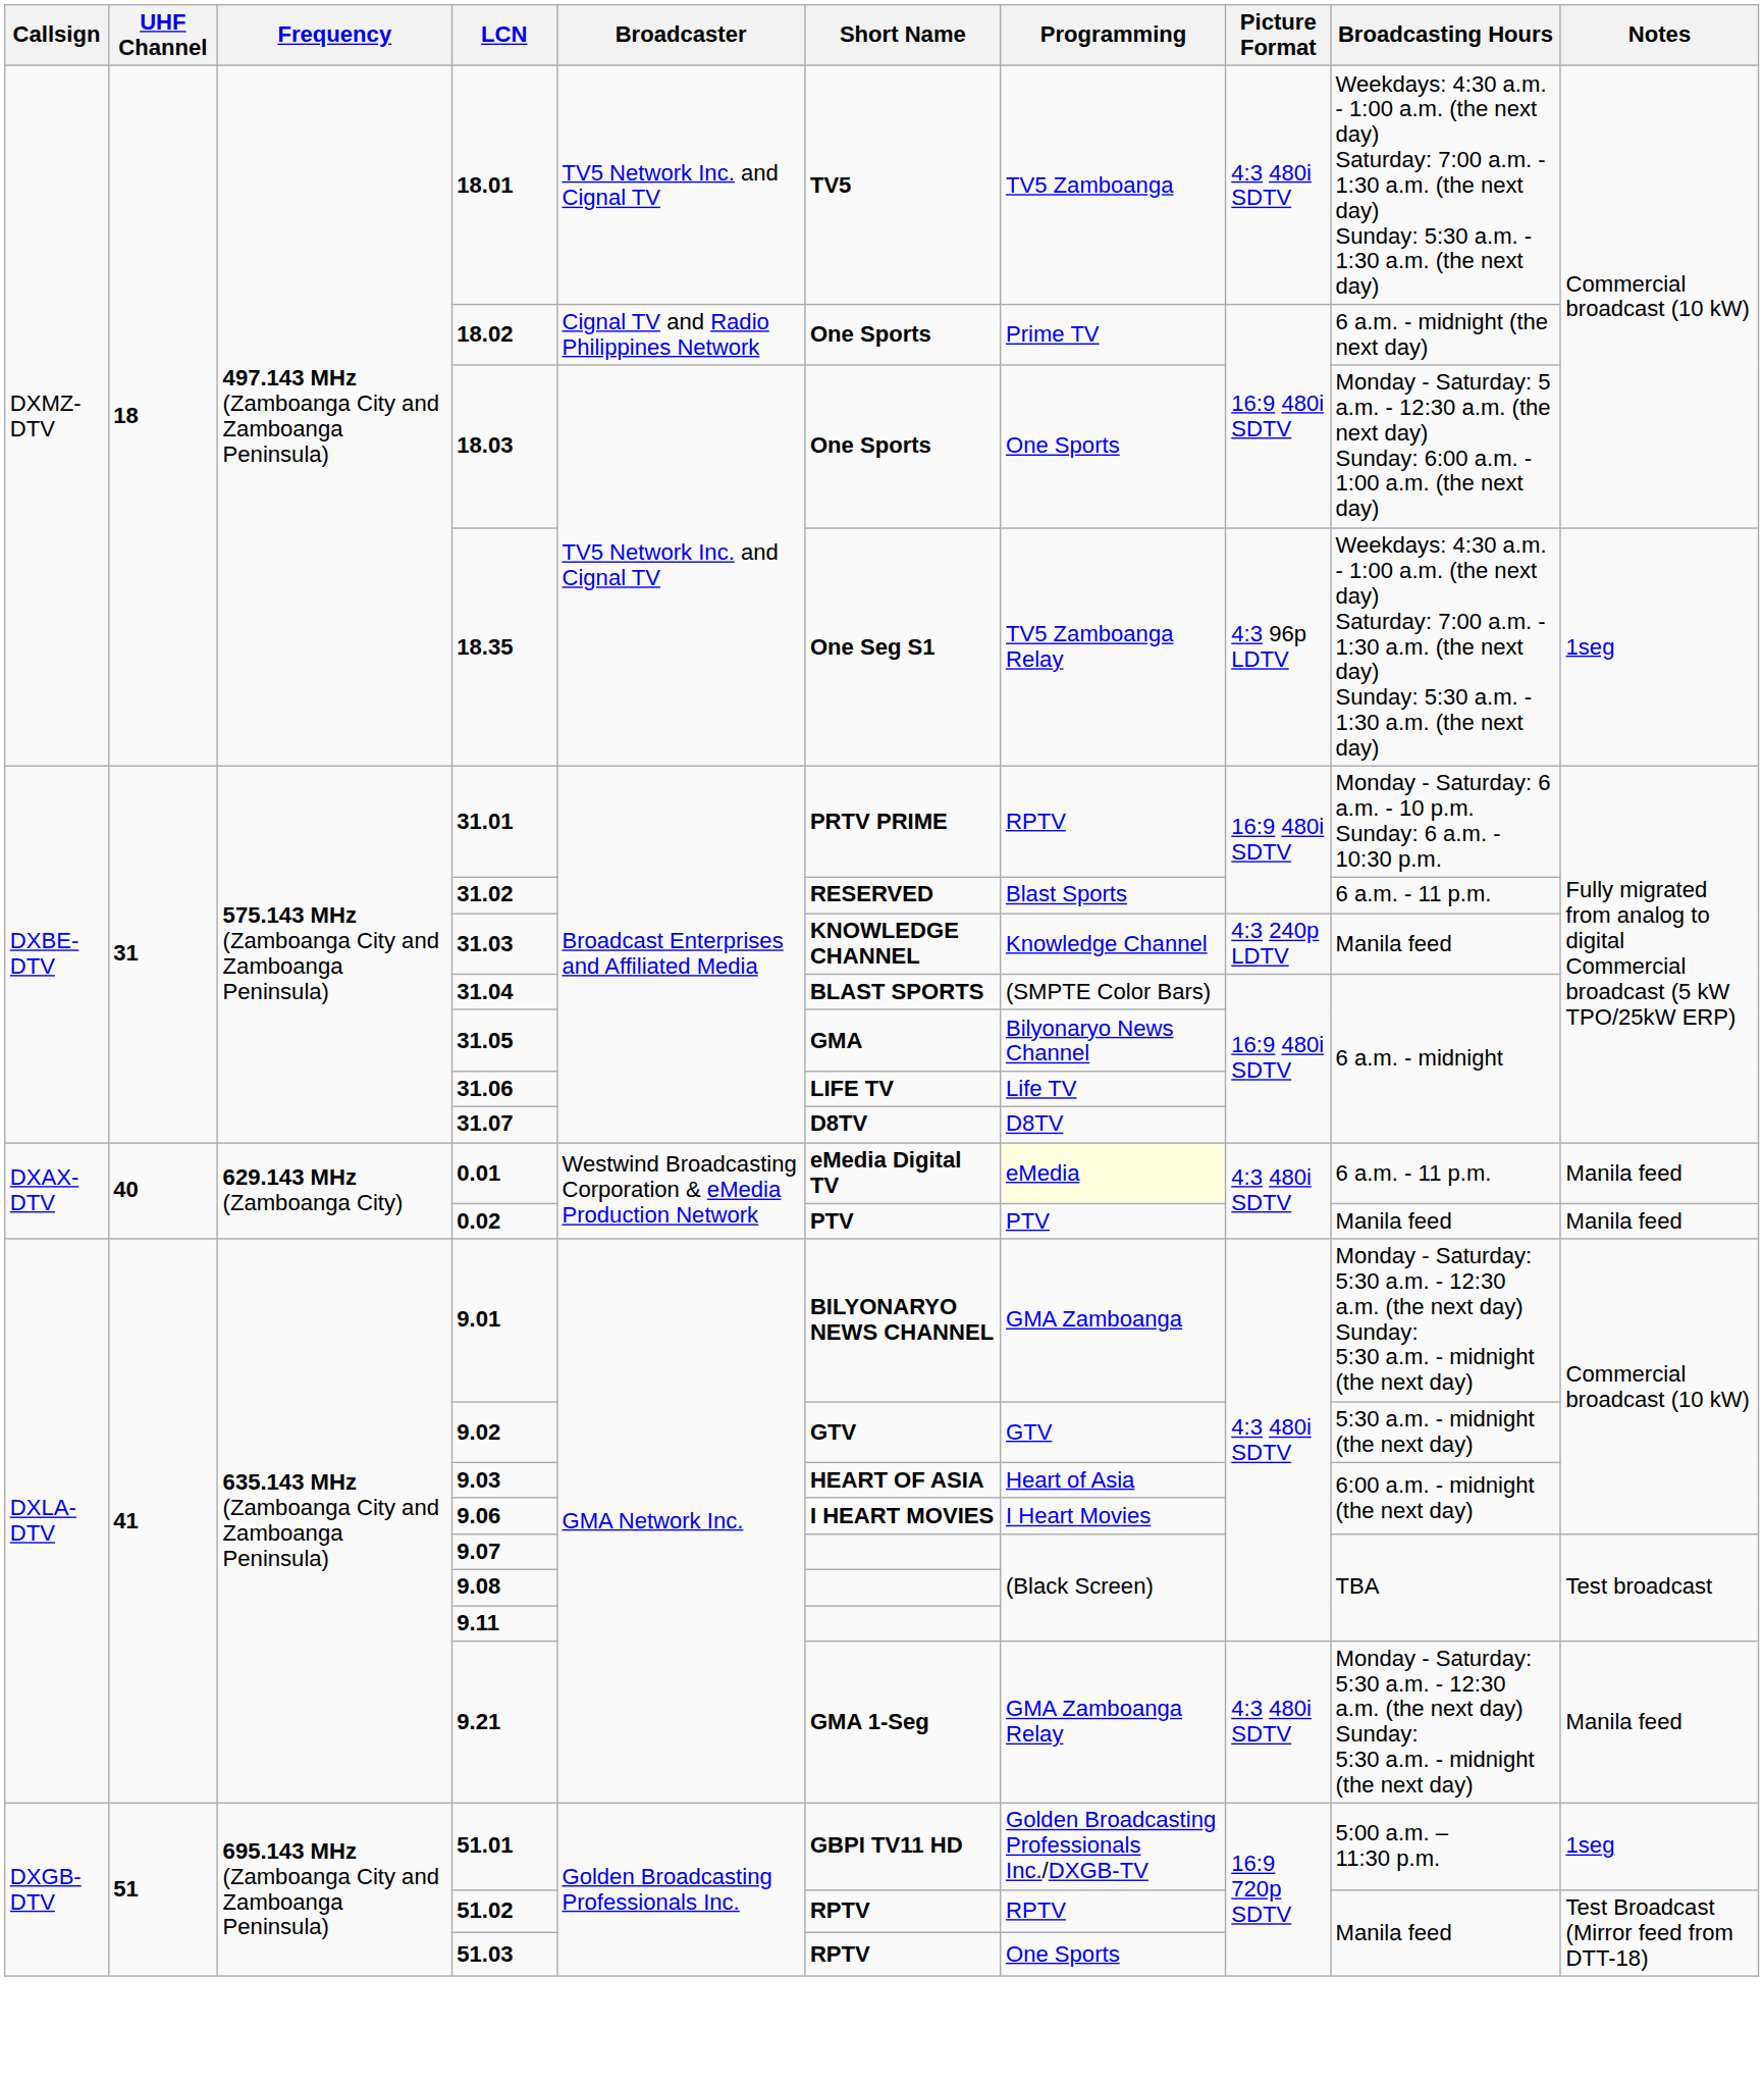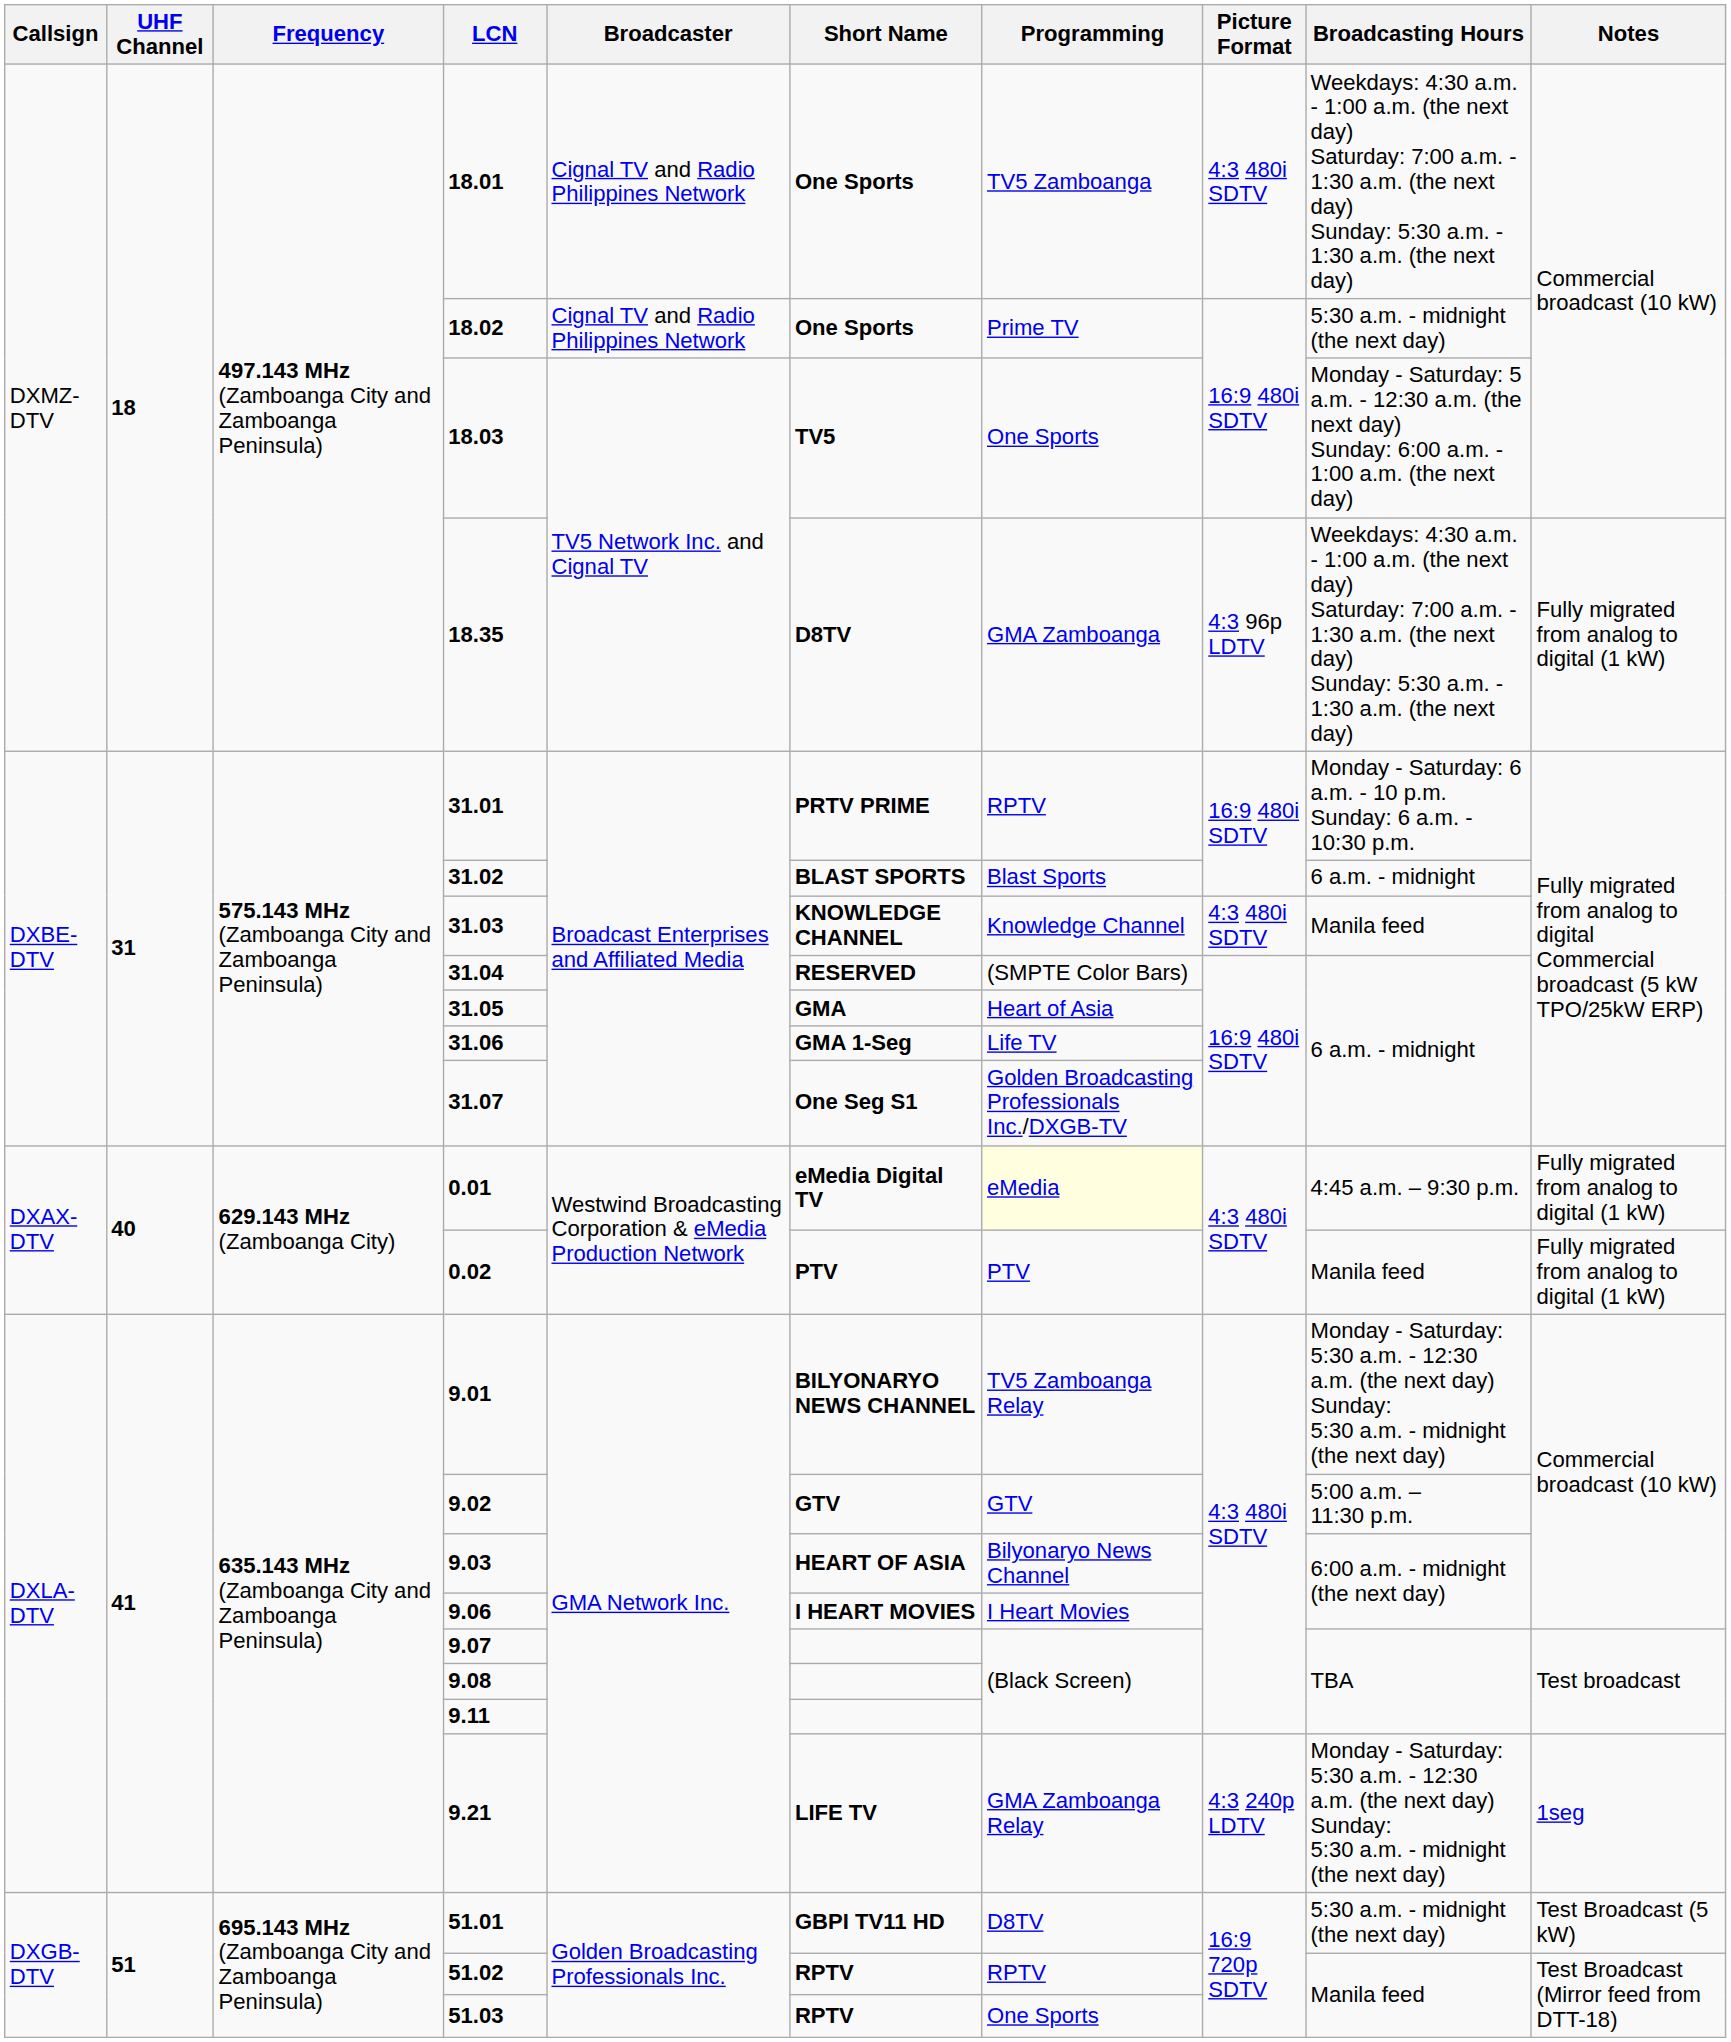18.01 | Broadcaster: TV5 Network Inc. and Cignal TV -> Cignal TV and Radio Philippines Network
18.01 | Short Name: TV5 -> One Sports
18.02 | Broadcasting Hours: 6 a.m. - midnight (the next day) -> 5:30 a.m. - midnight (the next day)
18.03 | Short Name: One Sports -> TV5
18.35 | Short Name: One Seg S1 -> D8TV
18.35 | Programming: TV5 Zamboanga Relay -> GMA Zamboanga
18.35 | Notes: 1seg -> Fully migrated from analog to digital (1 kW)
31.02 | Short Name: RESERVED -> BLAST SPORTS
31.02 | Broadcasting Hours: 6 a.m. - 11 p.m. -> 6 a.m. - midnight
31.03 | Picture Format: 4:3 240p LDTV -> 4:3 480i SDTV
31.04 | Short Name: BLAST SPORTS -> RESERVED
31.05 | Programming: Bilyonaryo News Channel -> Heart of Asia
31.06 | Short Name: LIFE TV -> GMA 1-Seg
31.07 | Short Name: D8TV -> One Seg S1
31.07 | Programming: D8TV -> Golden Broadcasting Professionals Inc./DXGB-TV
0.01 | Broadcasting Hours: 6 a.m. - 11 p.m. -> 4:45 a.m. – 9:30 p.m.
0.01 | Notes: Manila feed -> Fully migrated from analog to digital (1 kW)
0.02 | Notes: Manila feed -> Fully migrated from analog to digital (1 kW)
9.01 | Programming: GMA Zamboanga -> TV5 Zamboanga Relay
9.02 | Broadcasting Hours: 5:30 a.m. - midnight (the next day) -> 5:00 a.m. – 11:30 p.m.
9.03 | Programming: Heart of Asia -> Bilyonaryo News Channel
9.21 | Short Name: GMA 1-Seg -> LIFE TV
9.21 | Picture Format: 4:3 480i SDTV -> 4:3 240p LDTV
9.21 | Notes: Manila feed -> 1seg
51.01 | Programming: Golden Broadcasting Professionals Inc./DXGB-TV -> D8TV
51.01 | Broadcasting Hours: 5:00 a.m. – 11:30 p.m. -> 5:30 a.m. - midnight (the next day)
51.01 | Notes: 1seg -> Test Broadcast (5 kW)
